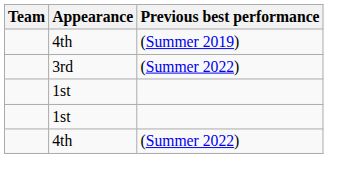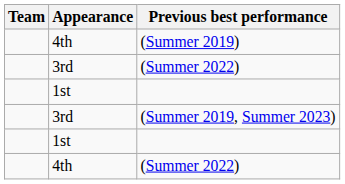+ row: 3rd | (Summer 2019, Summer 2023)
